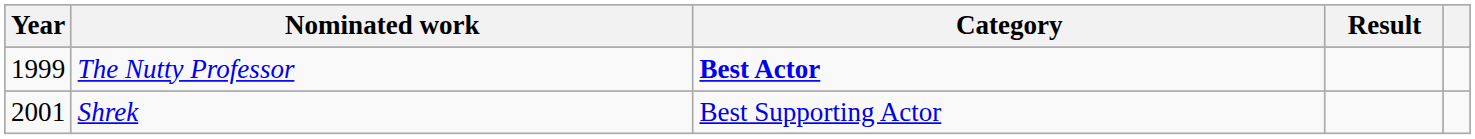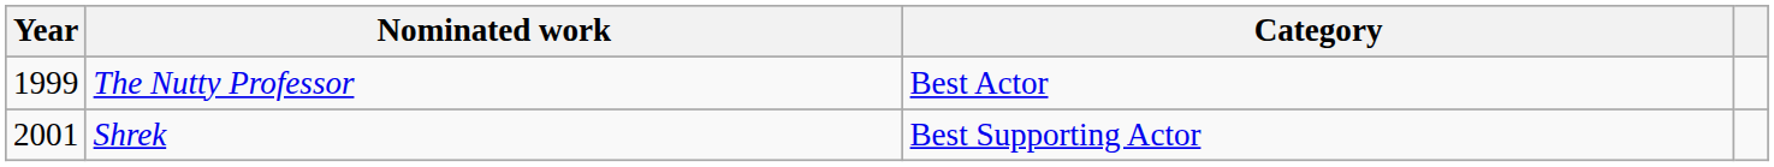- column: Result
The Nutty Professor | Category: bold -> normal
